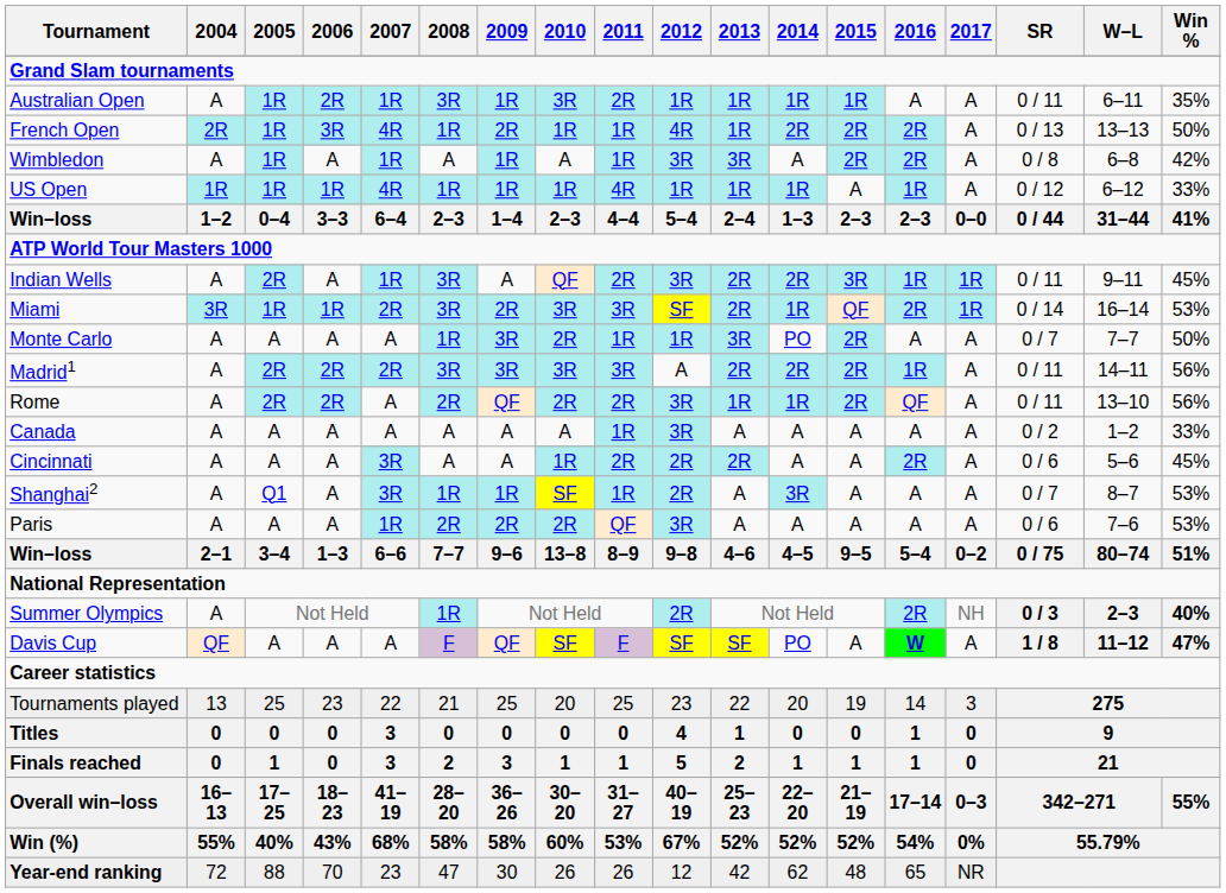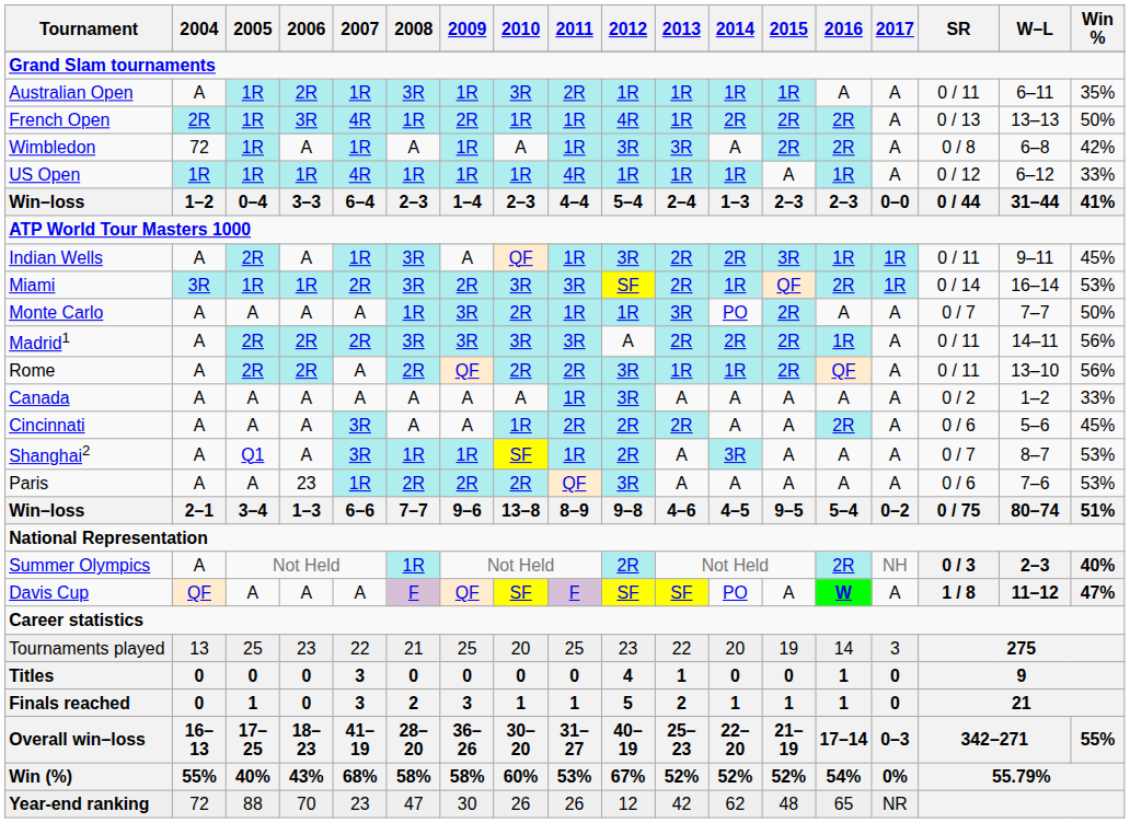Wimbledon | 2004: A -> 72
Indian Wells | 2011: 2R -> 1R
Paris | 2006: A -> 23
